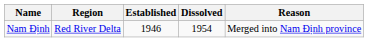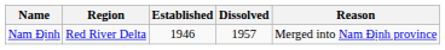Nam Định | Dissolved: 1954 -> 1957
